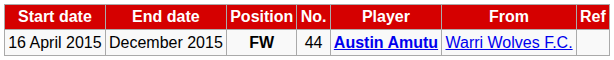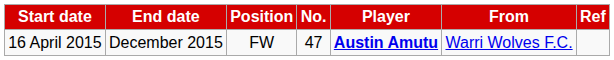16 April 2015 | Position: bold -> normal
16 April 2015 | No.: 44 -> 47
